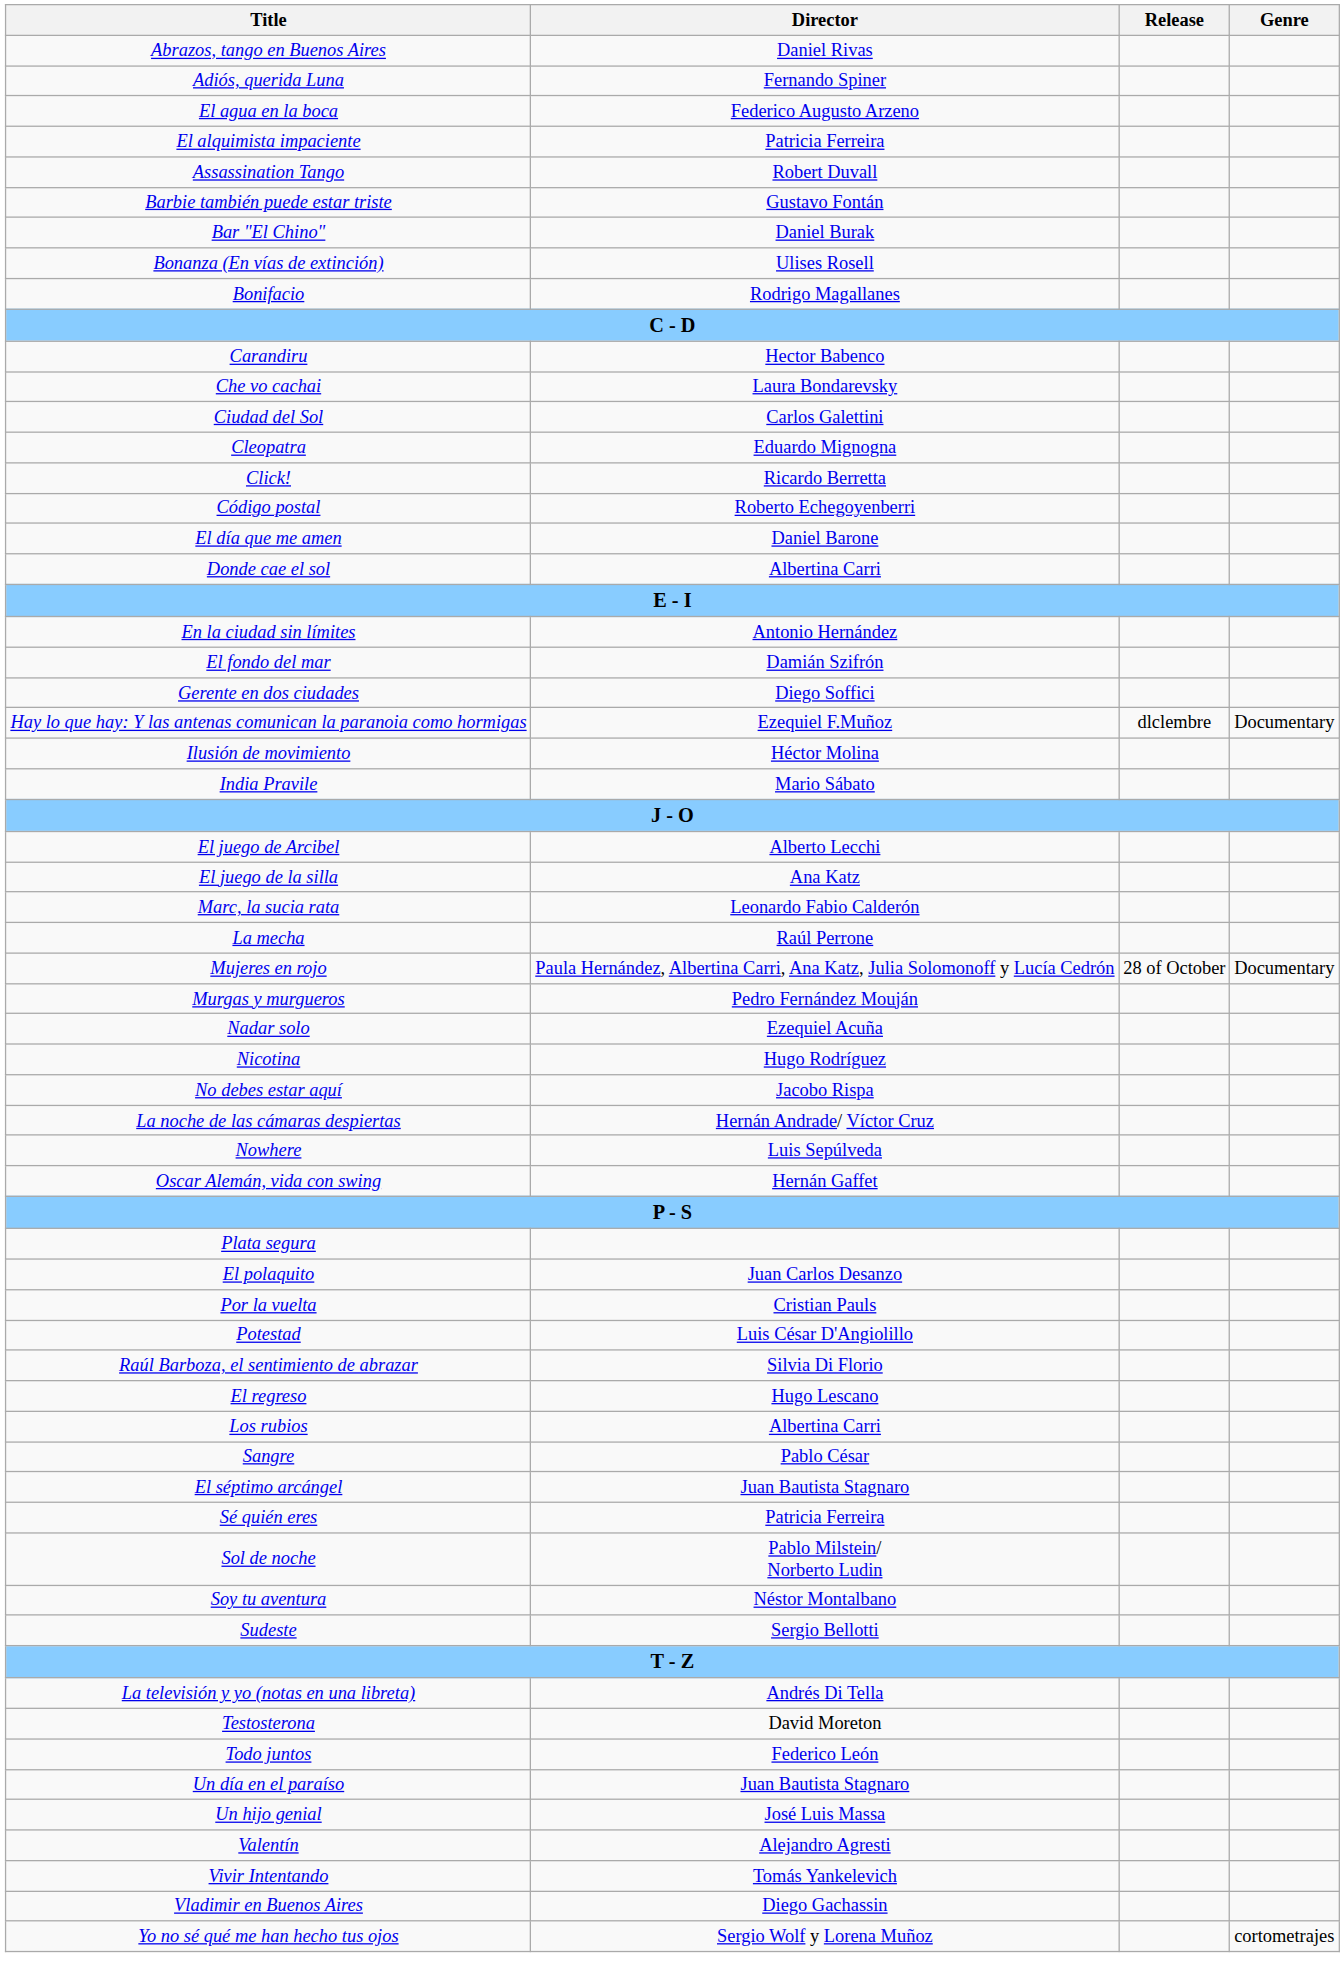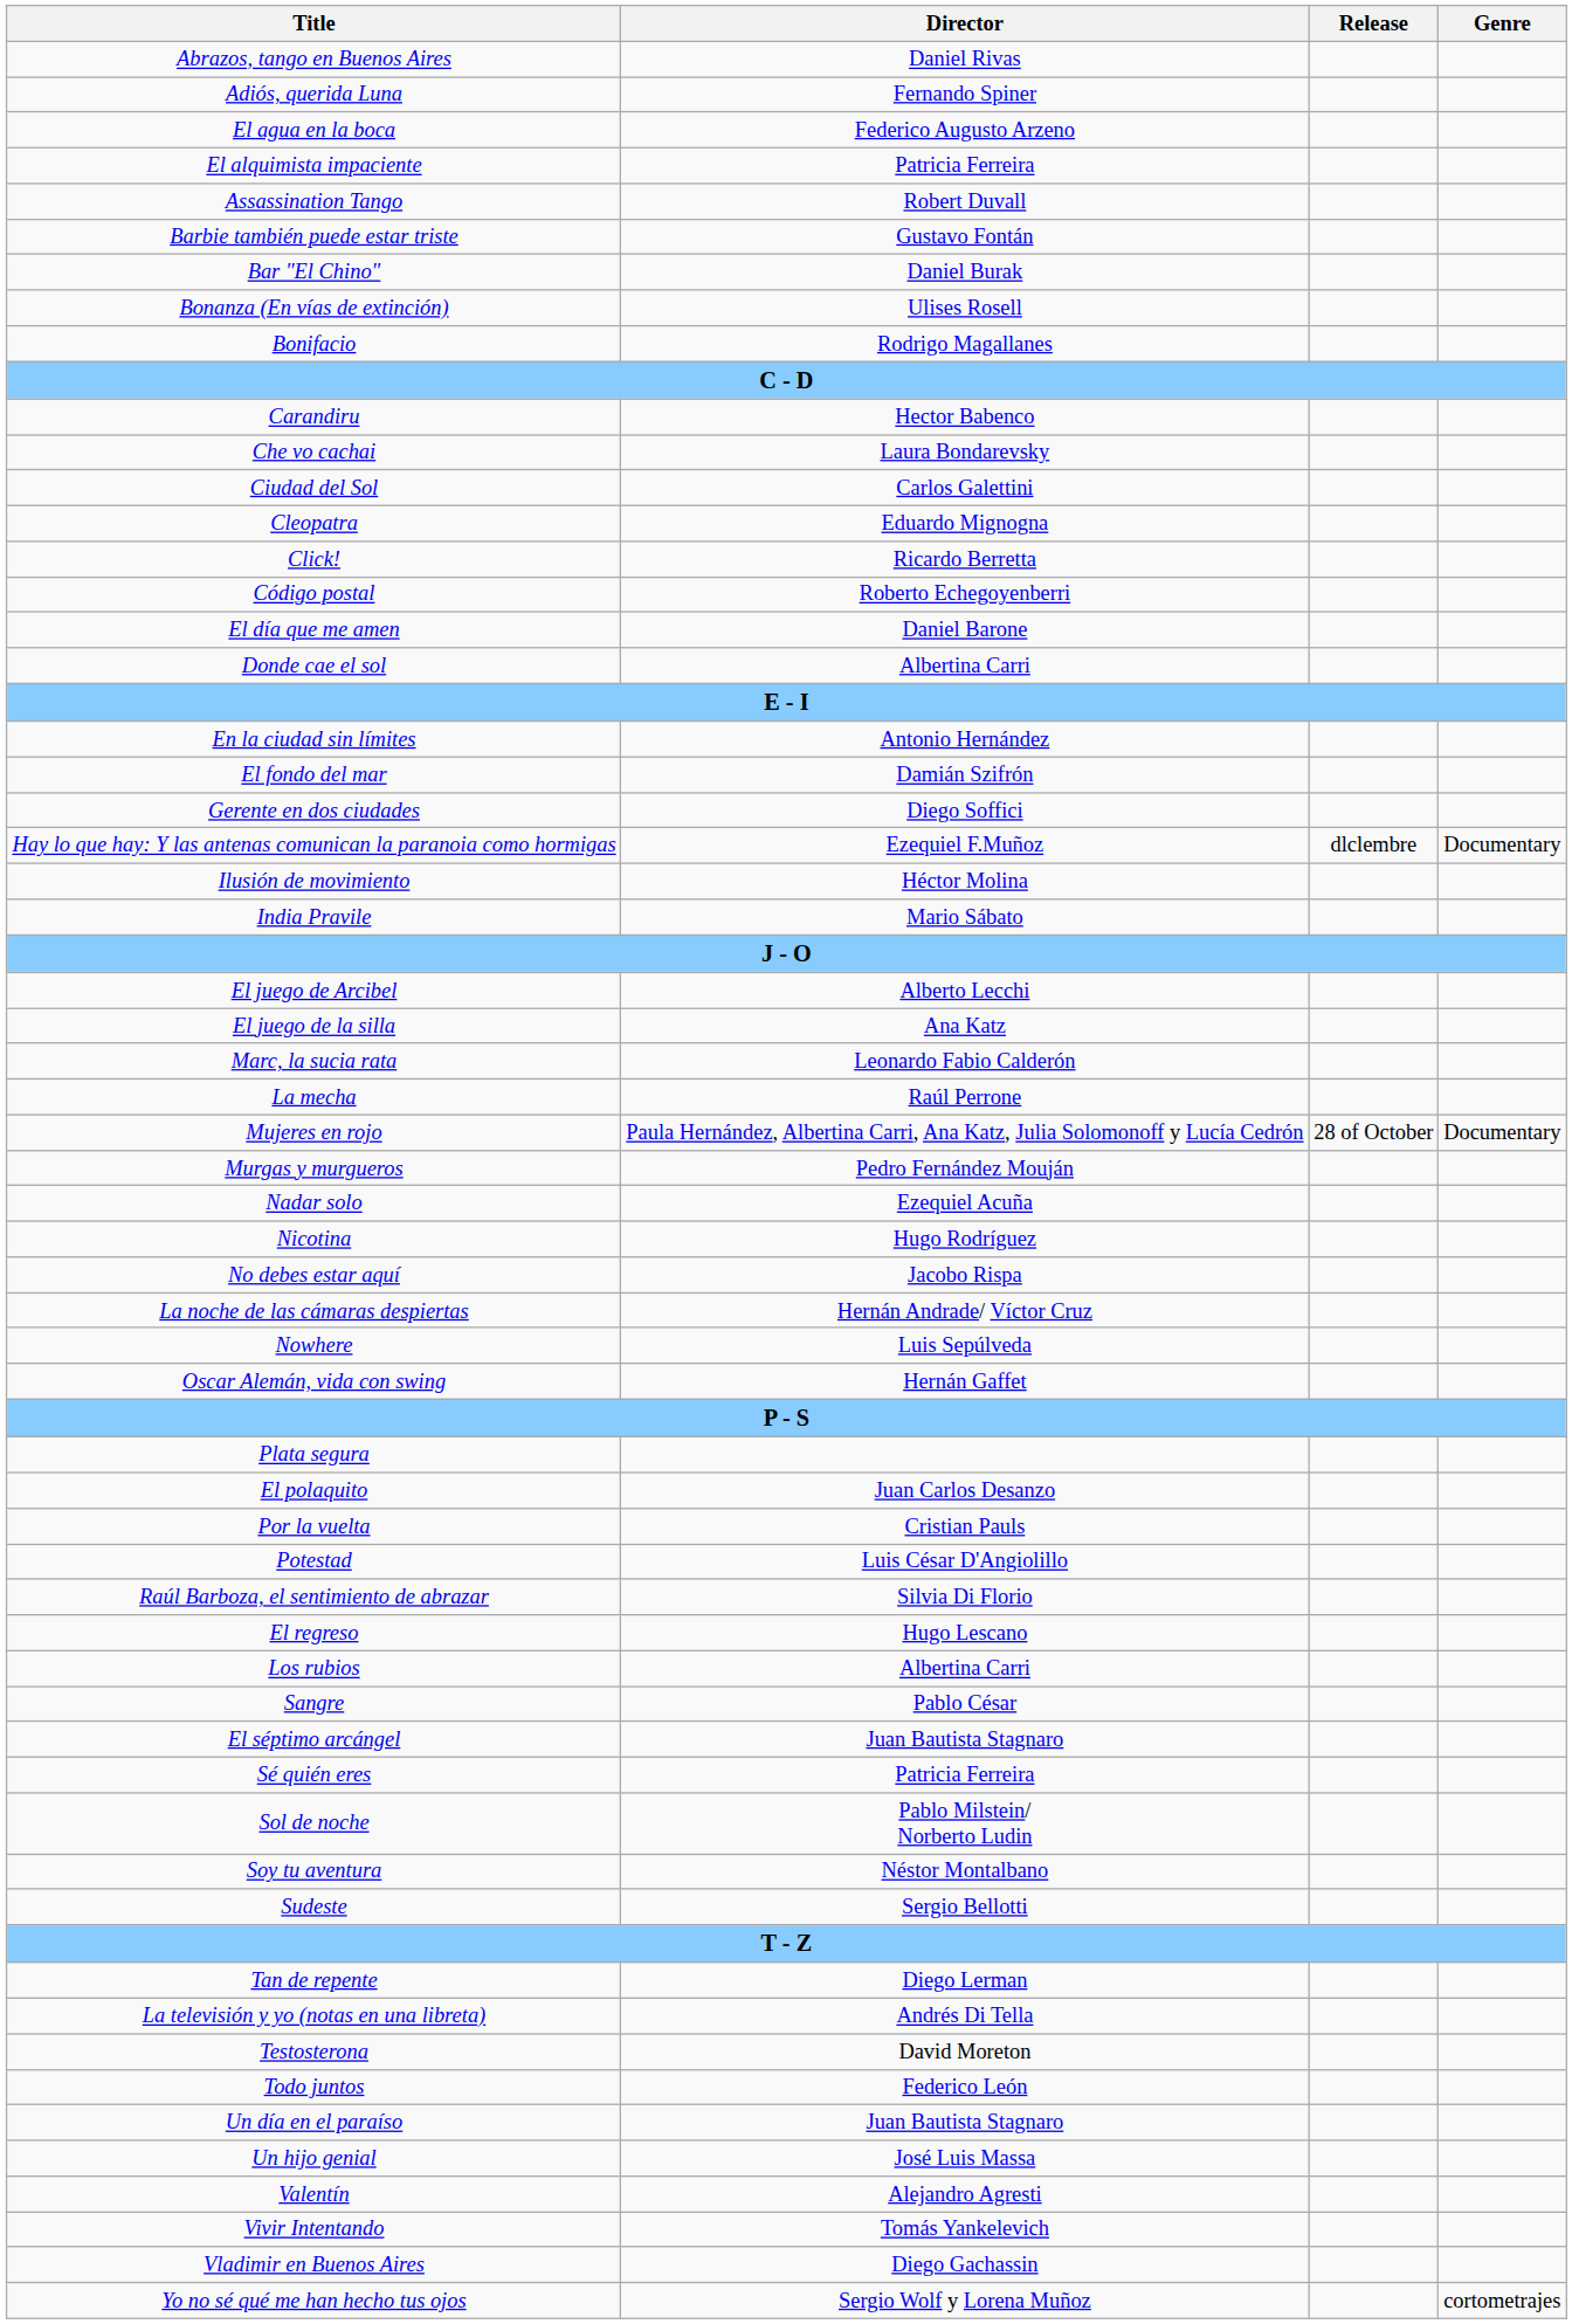+ row: Tan de repente | Diego Lerman
